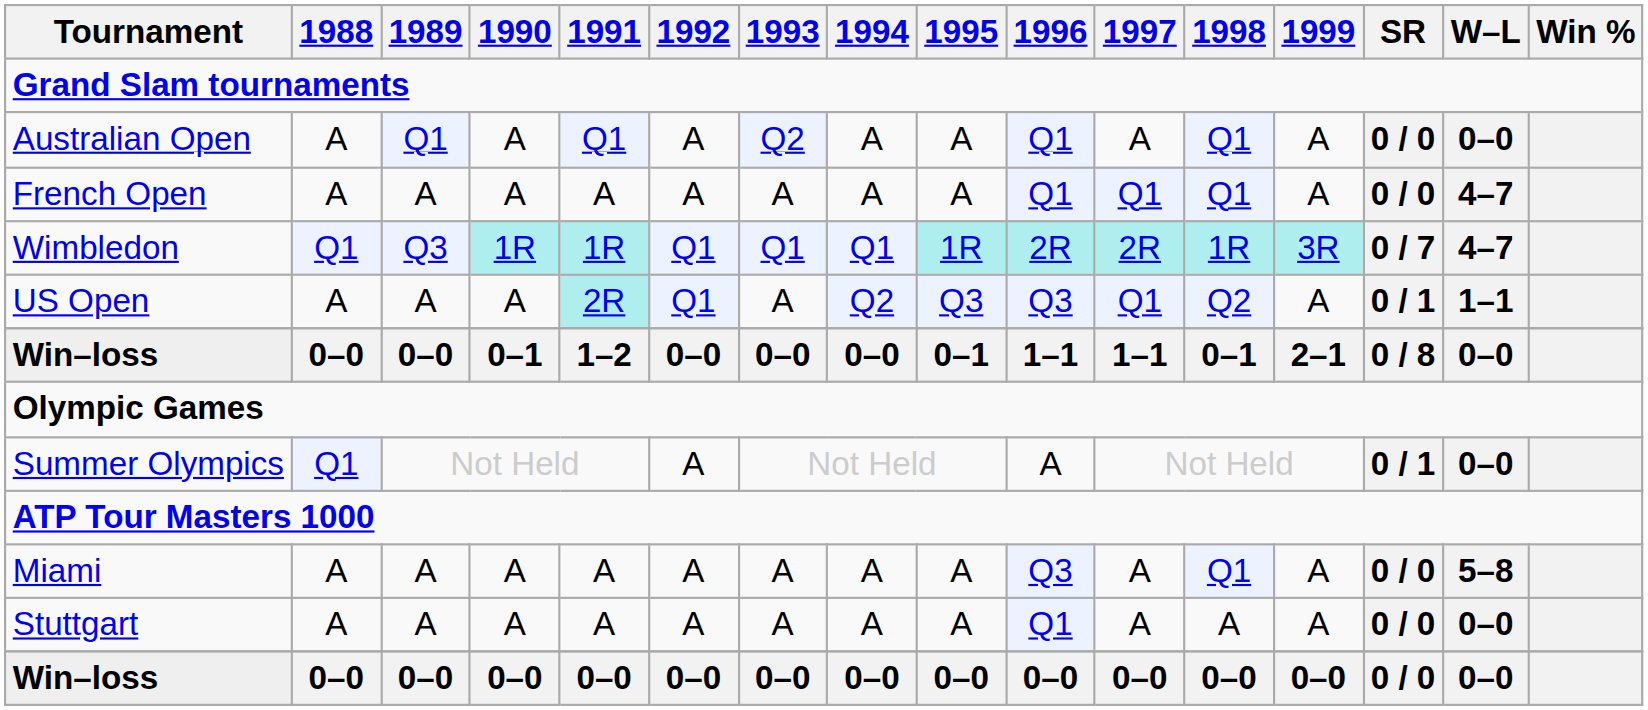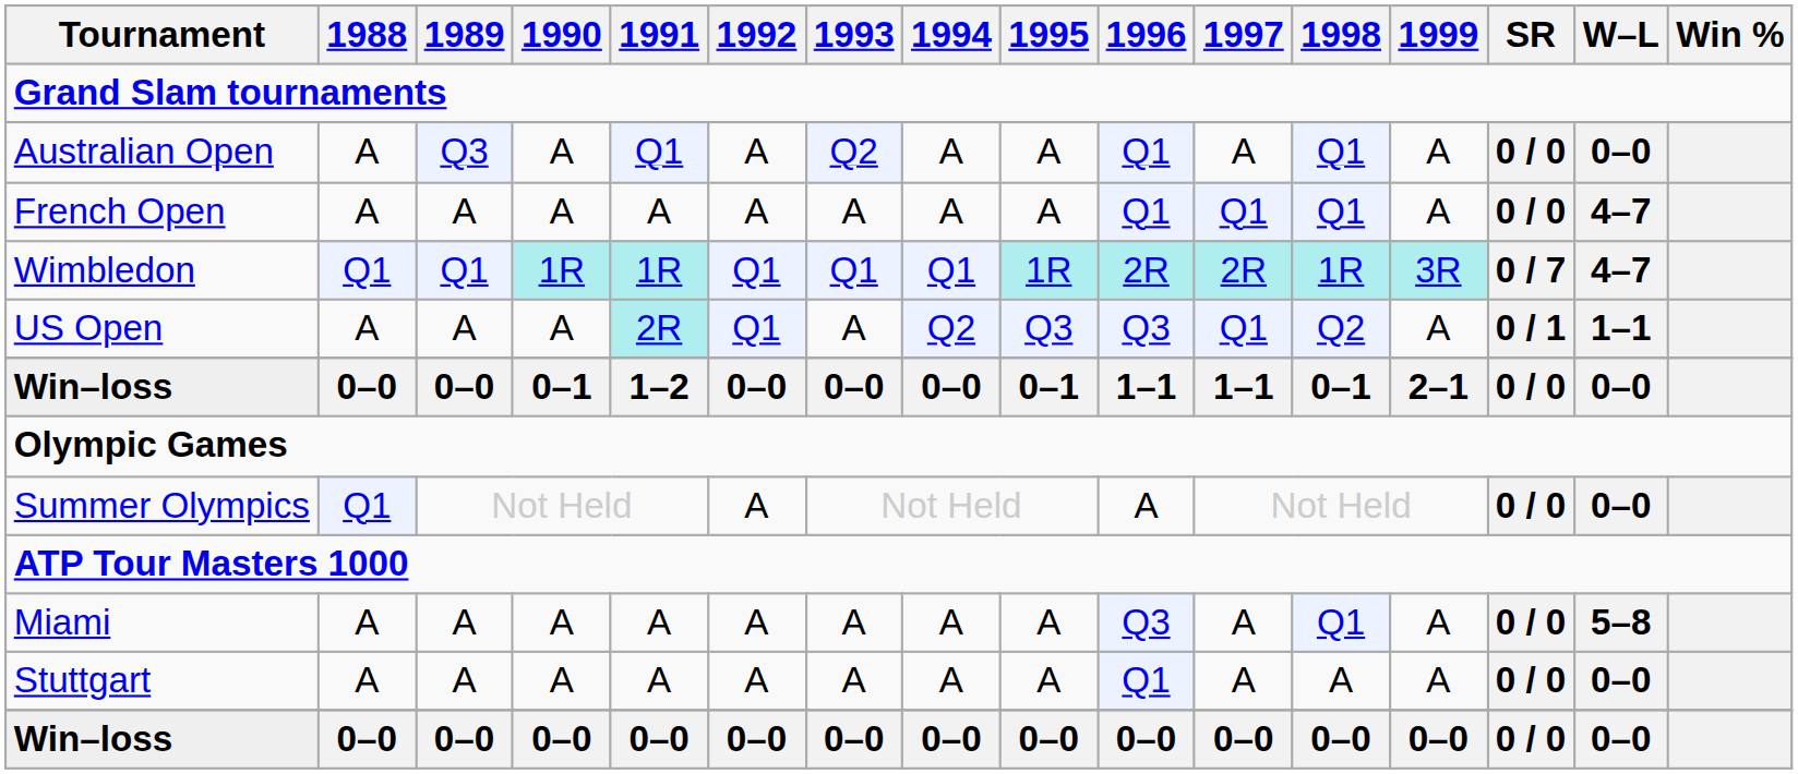Australian Open | 1989: Q1 -> Q3
Wimbledon | 1989: Q3 -> Q1
Win–loss / 0–1 | SR: 0 / 8 -> 0 / 0
Summer Olympics | SR: 0 / 1 -> 0 / 0
